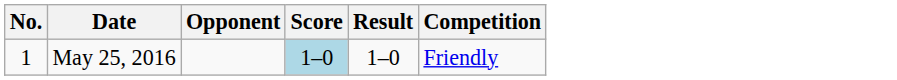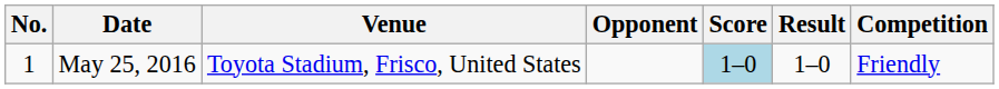+ column: Venue | Toyota Stadium, Frisco, United States
